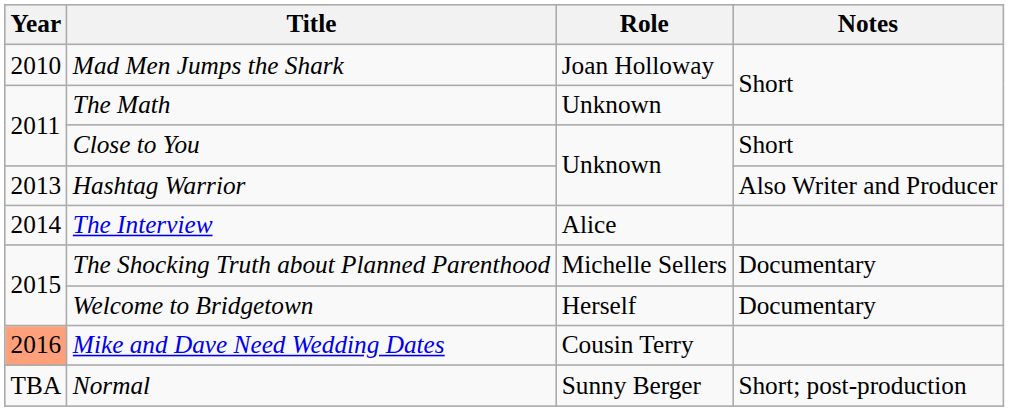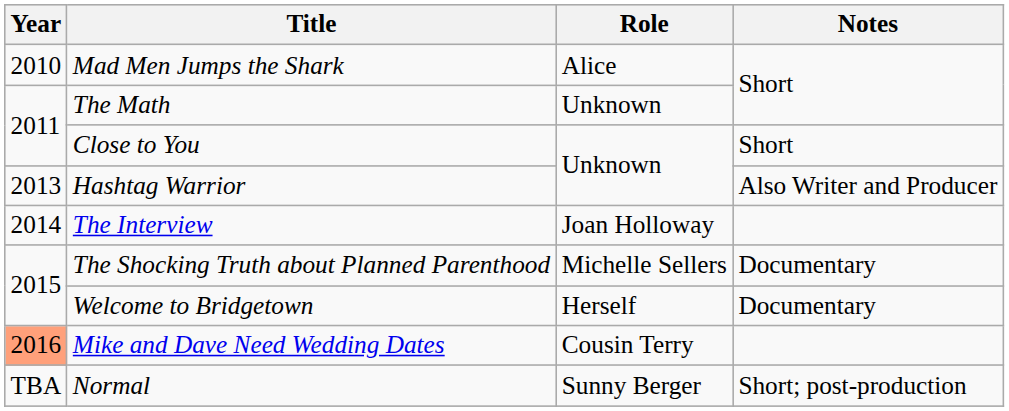Mad Men Jumps the Shark | Role: Joan Holloway -> Alice
The Interview | Role: Alice -> Joan Holloway
